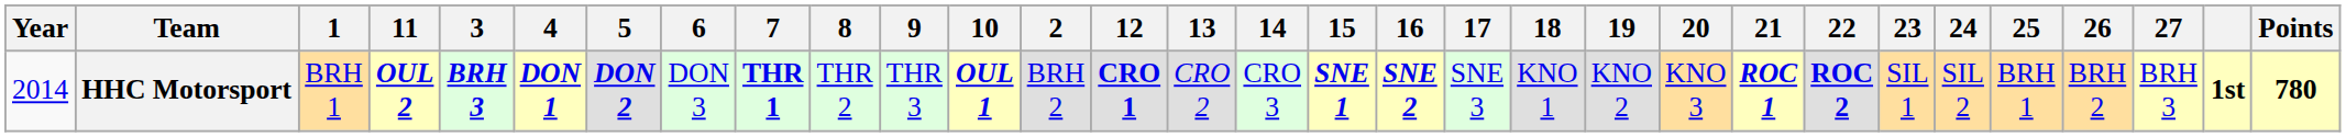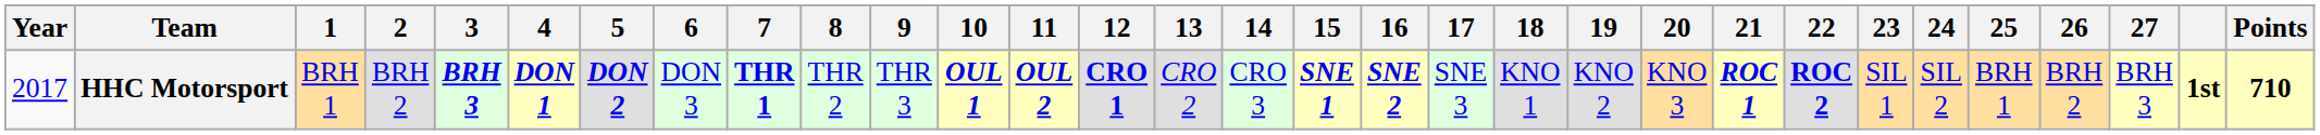columns swapped: 2 <-> 11
HHC Motorsport | Year: 2014 -> 2017
HHC Motorsport | Points: 780 -> 710
